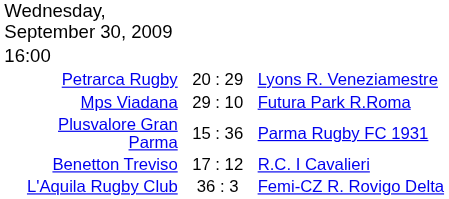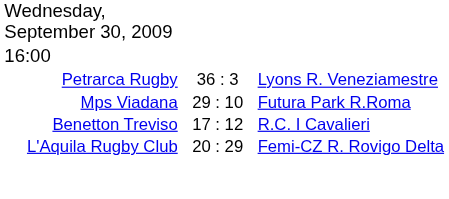Petrarca Rugby | column 2: 20 : 29 -> 36 : 3
- row: Plusvalore Gran Parma | 15 : 36 | Parma Rugby FC 1931
L'Aquila Rugby Club | column 2: 36 : 3 -> 20 : 29
